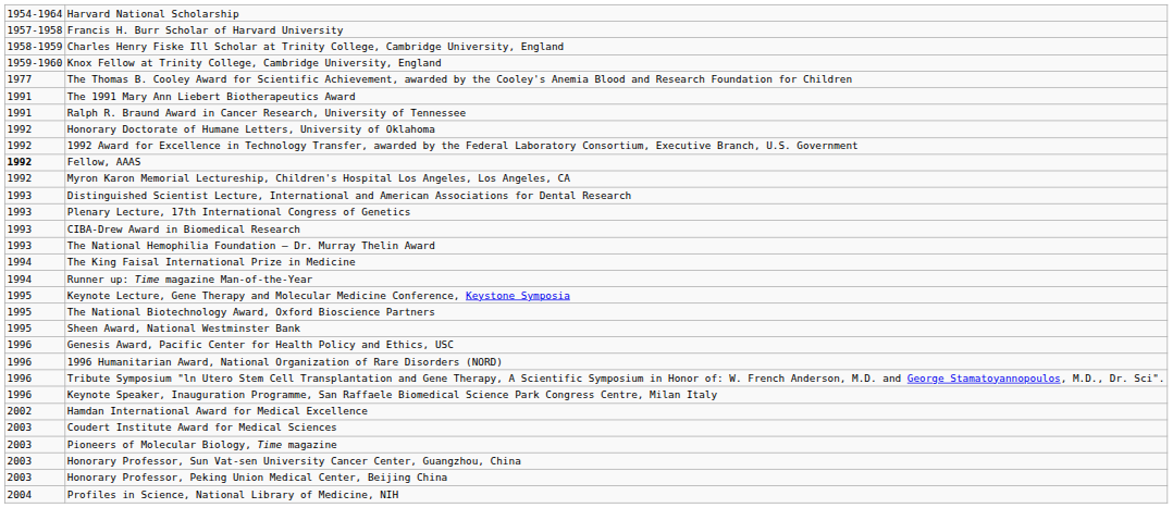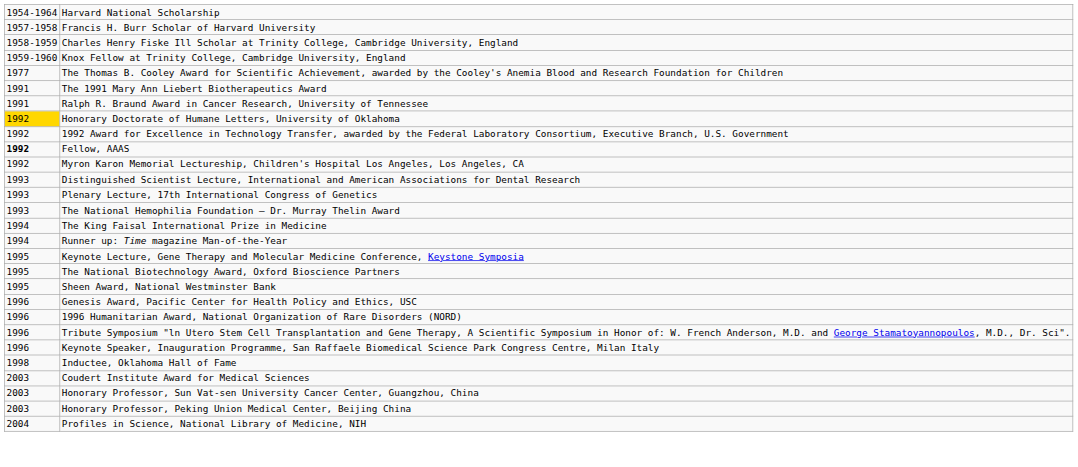Honorary Doctorate of Humane Letters, University of Oklahoma | column 1: no background -> gold background
- row: 1993 | CIBA-Drew Award in Biomedical Research
+ row: 1998 | Inductee, Oklahoma Hall of Fame
- row: 2002 | Hamdan International Award for Medical Excellence
- row: 2003 | Pioneers of Molecular Biology, Time magazine
